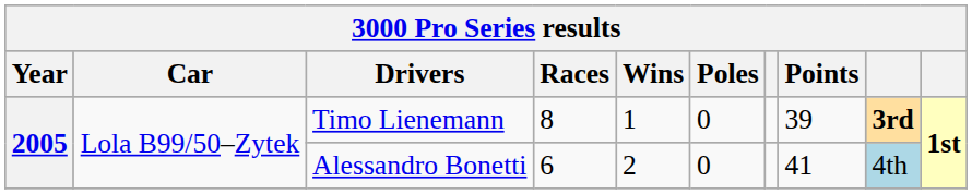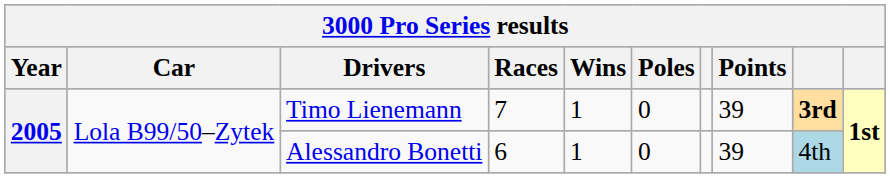Timo Lienemann | Races: 8 -> 7
Alessandro Bonetti | Wins: 2 -> 1
Alessandro Bonetti | Points: 41 -> 39
